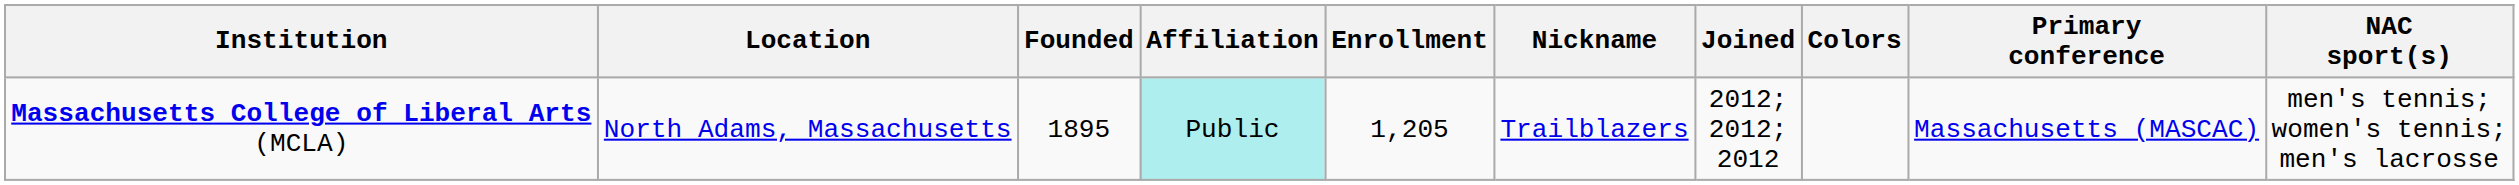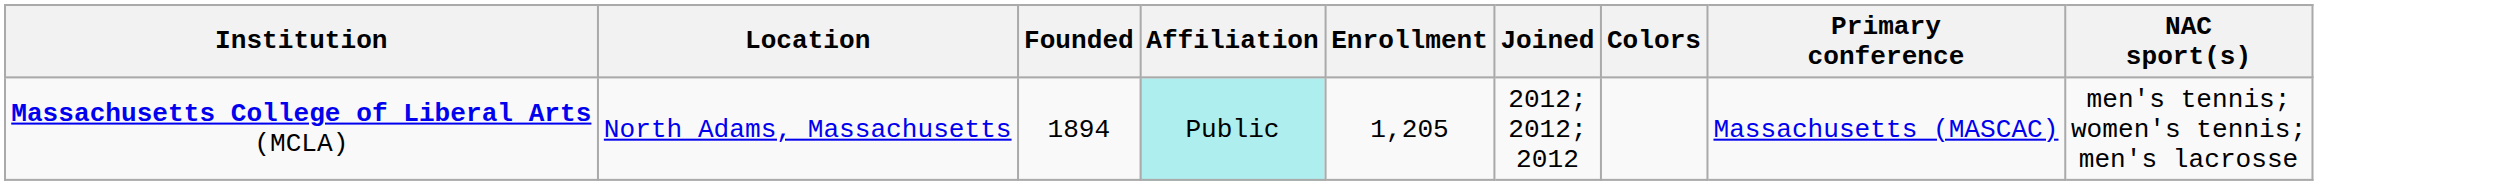- column: Nickname | Trailblazers
Massachusetts College of Liberal Arts (MCLA) | Founded: 1895 -> 1894
